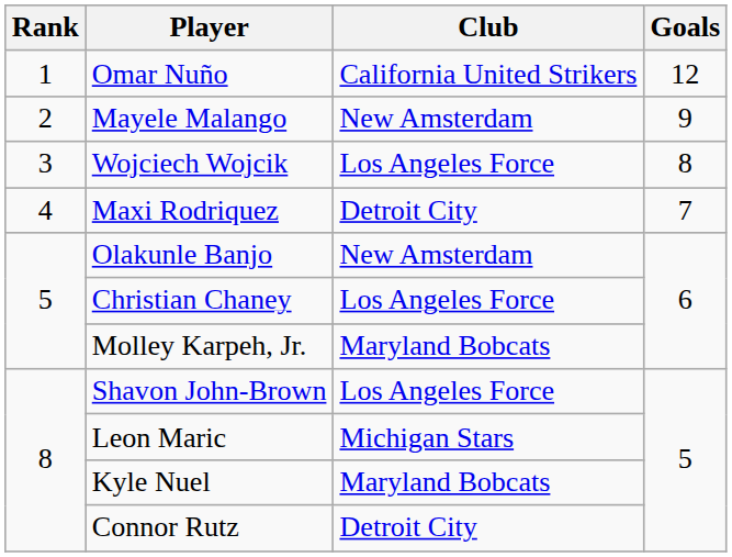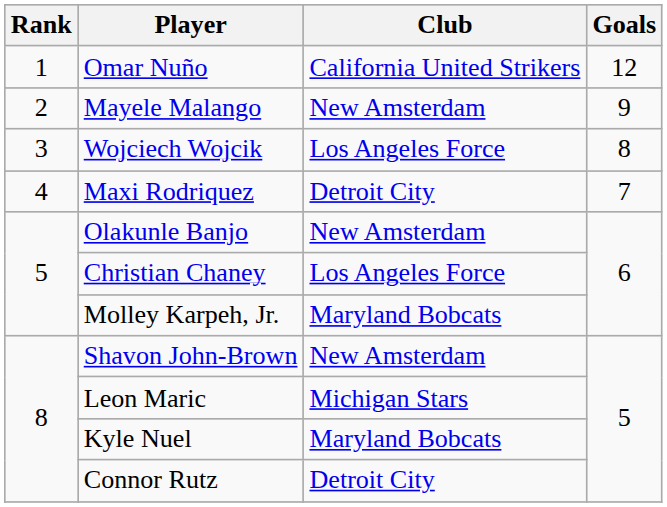Shavon John-Brown | Club: Los Angeles Force -> New Amsterdam
